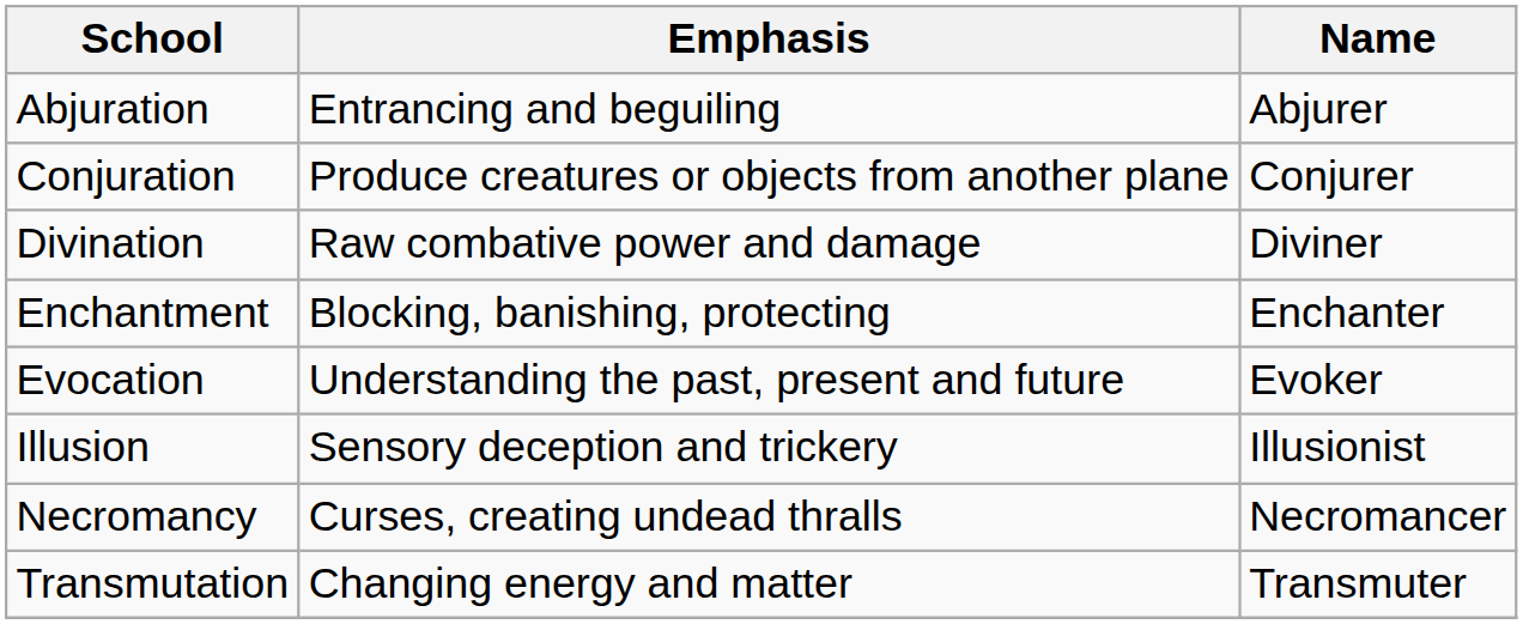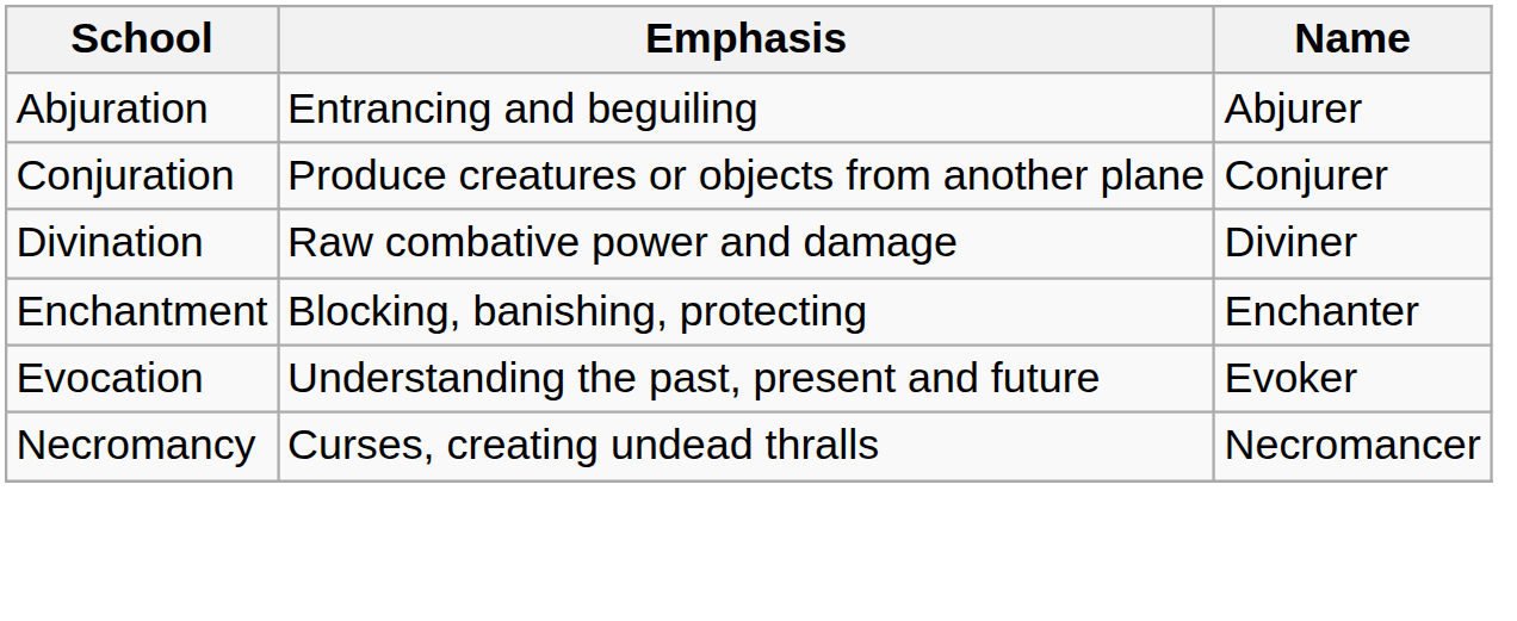- row: Illusion | Sensory deception and trickery | Illusionist
- row: Transmutation | Changing energy and matter | Transmuter
